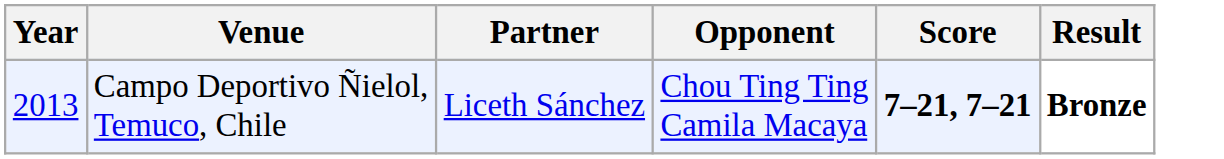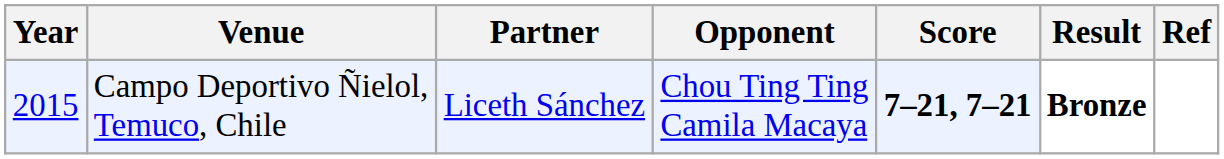+ column: Ref
Campo Deportivo Ñielol, Temuco, Chile | Year: 2013 -> 2015
